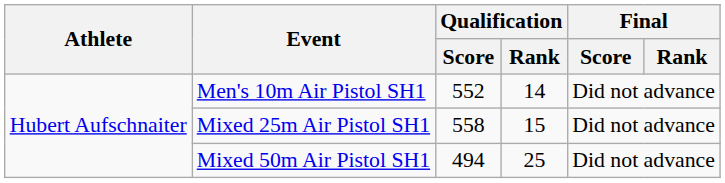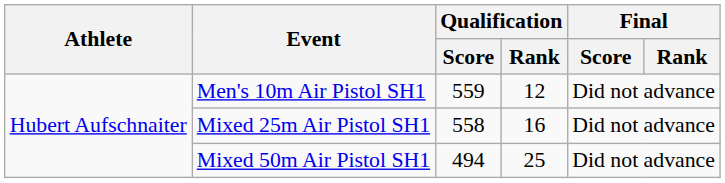Men's 10m Air Pistol SH1 | Qualification / Score: 552 -> 559
Men's 10m Air Pistol SH1 | Qualification / Rank: 14 -> 12
Mixed 25m Air Pistol SH1 | Qualification / Rank: 15 -> 16
